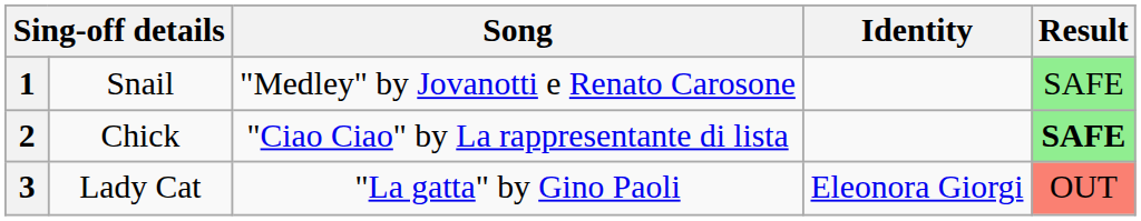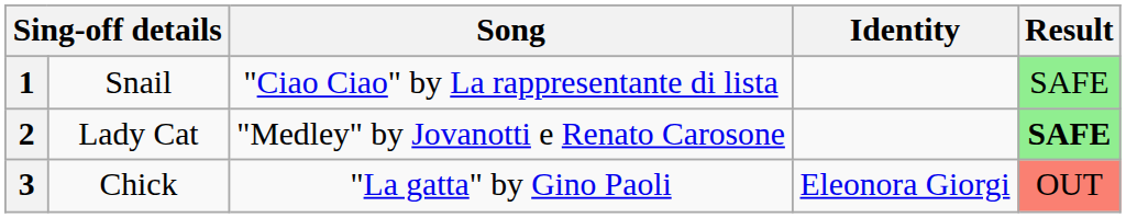1 | Song: "Medley" by Jovanotti e Renato Carosone -> "Ciao Ciao" by La rappresentante di lista
2 | column 2: Chick -> Lady Cat
2 | Song: "Ciao Ciao" by La rappresentante di lista -> "Medley" by Jovanotti e Renato Carosone
3 | column 2: Lady Cat -> Chick
